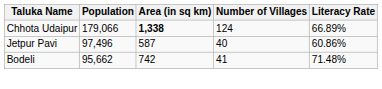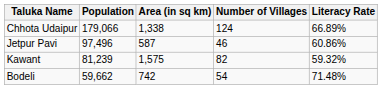Chhota Udaipur | Area (in sq km): bold -> normal
Jetpur Pavi | Number of Villages: 40 -> 46
+ row: Kawant | 81,239 | 1,575 | 82 | 59.32%
Bodeli | Population: 95,662 -> 59,662
Bodeli | Number of Villages: 41 -> 54
